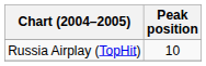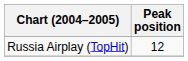Russia Airplay (TopHit) | Peak position: 10 -> 12
